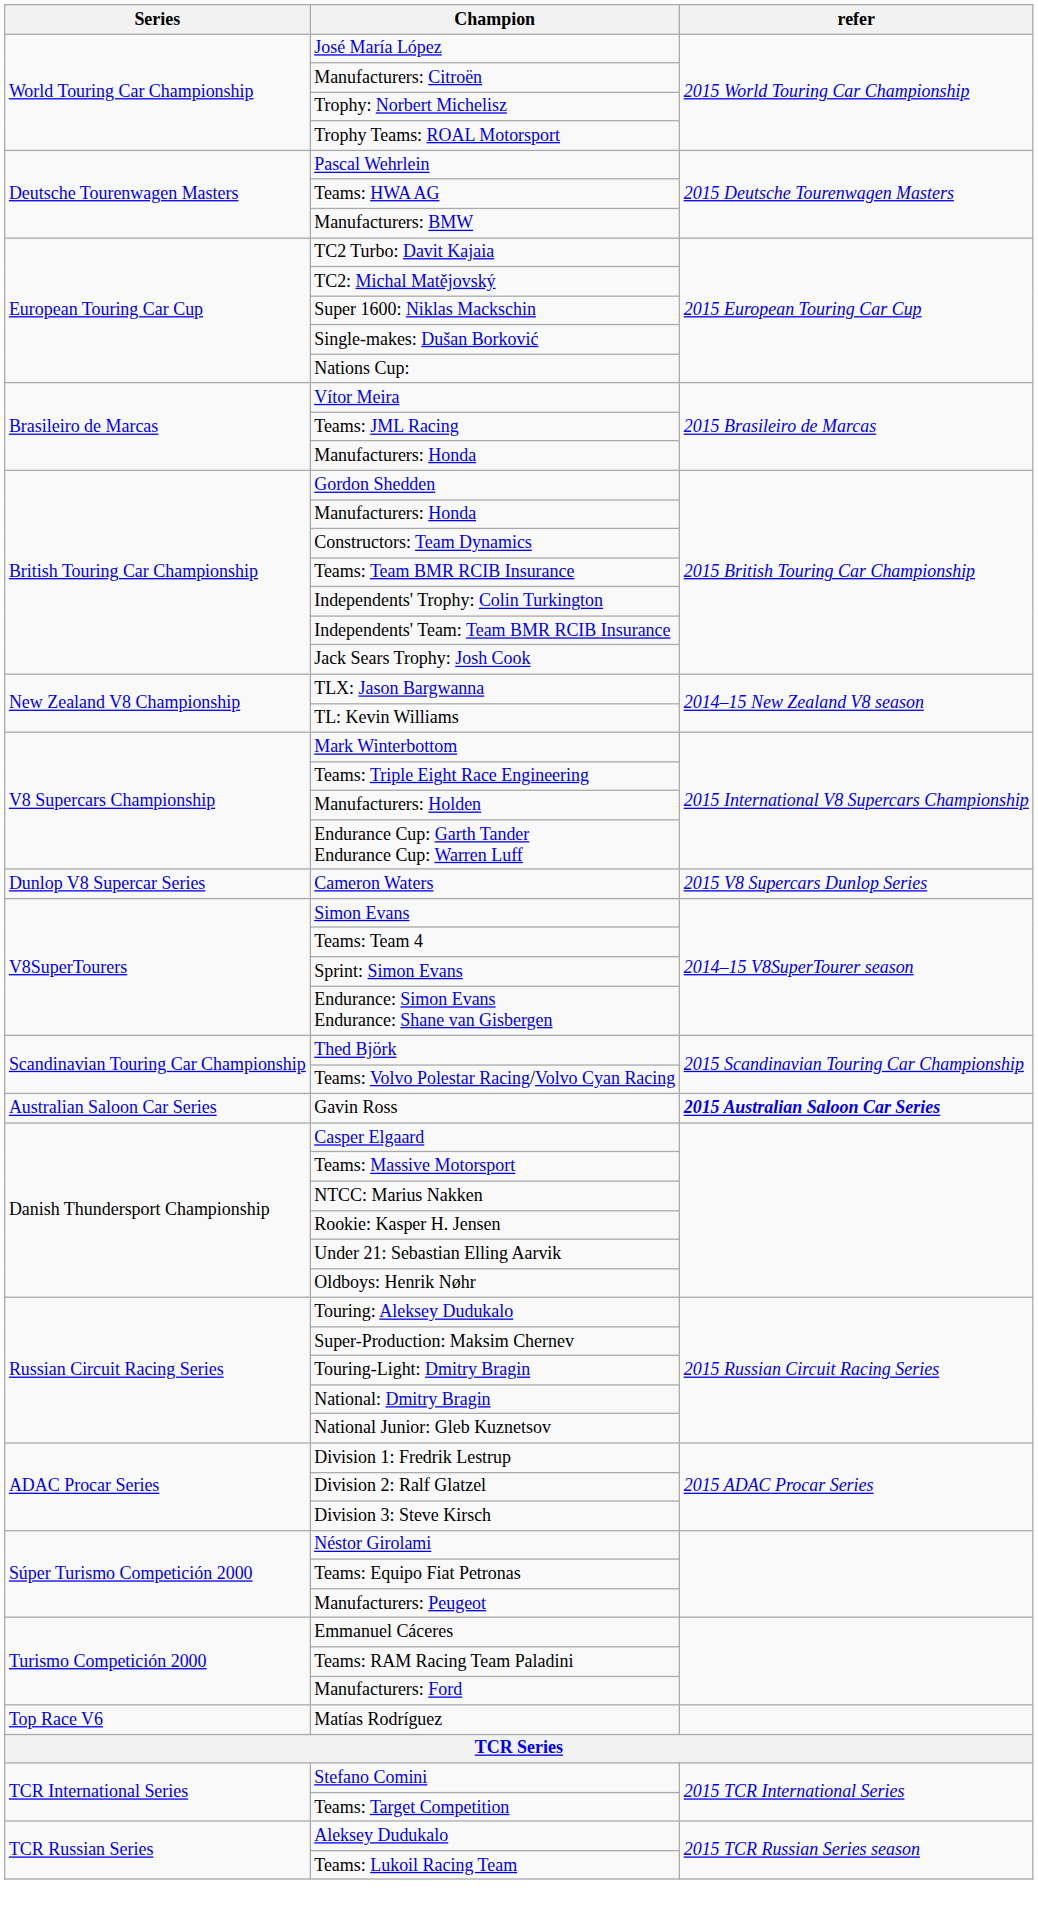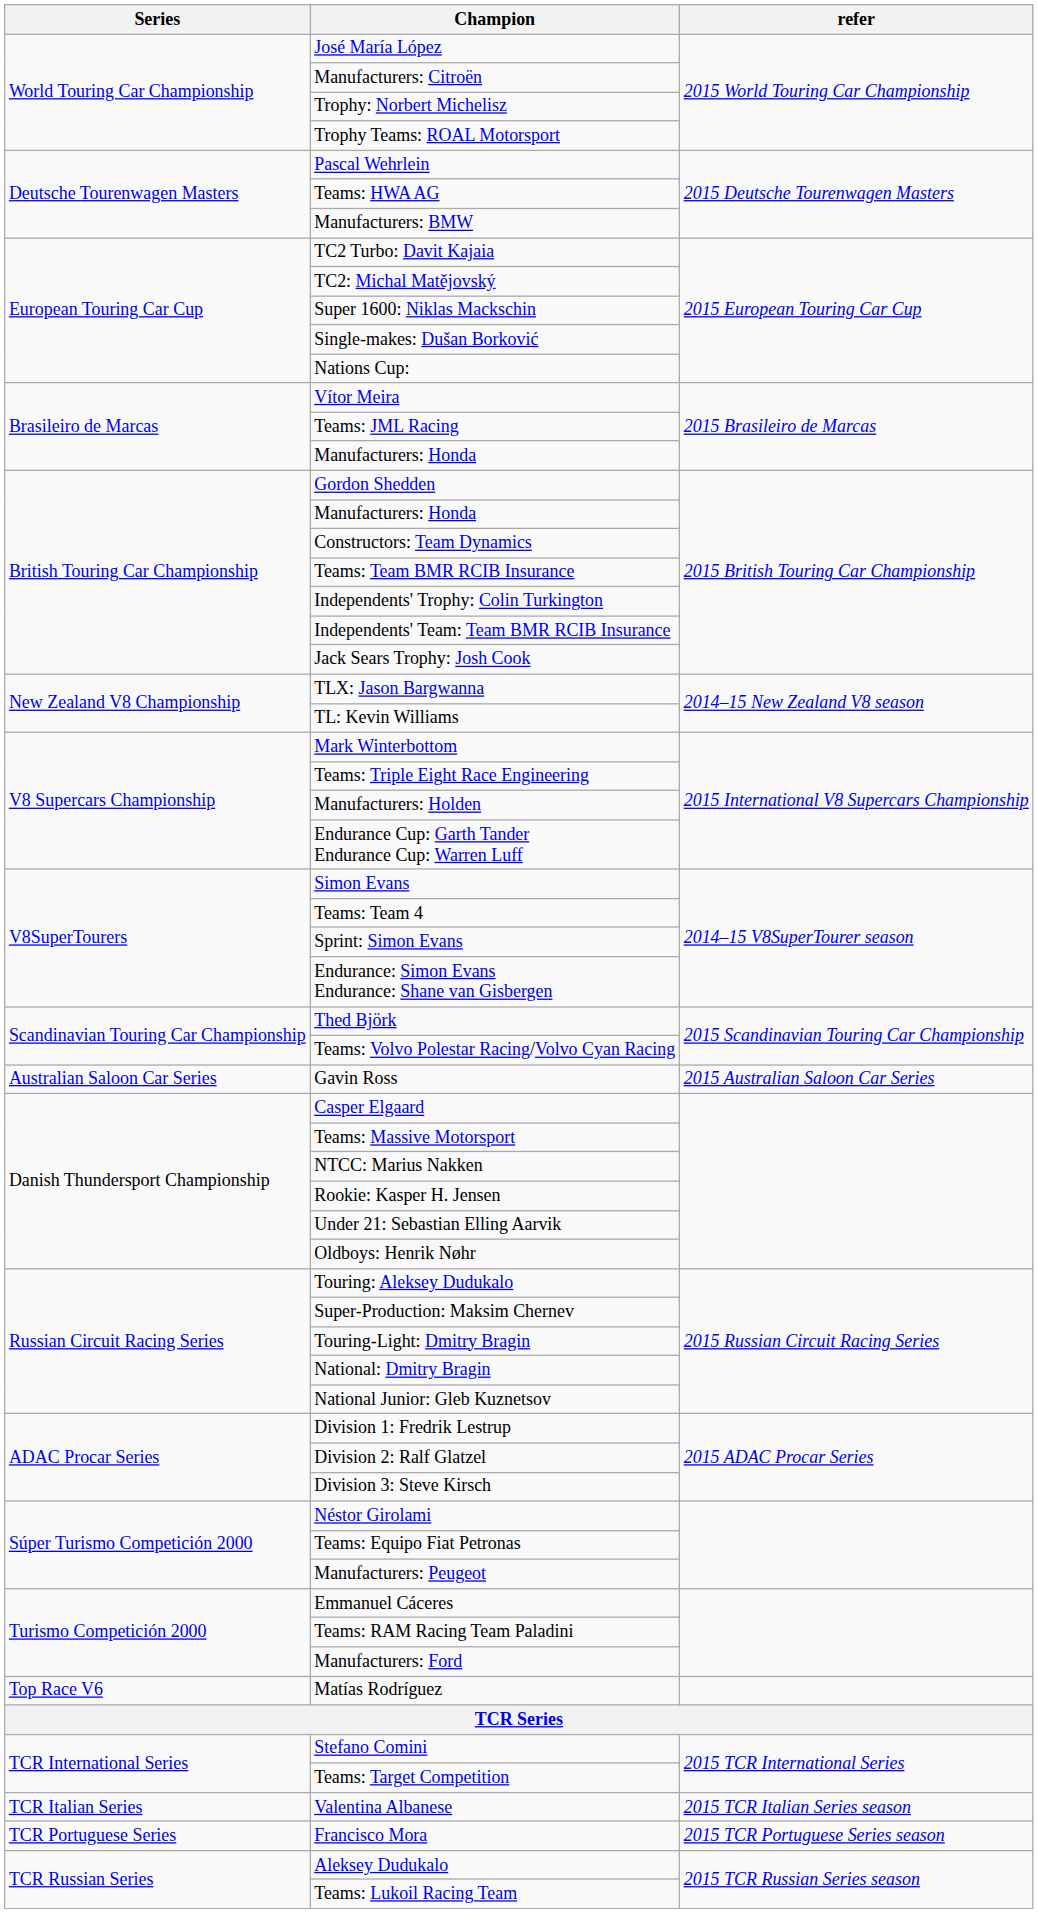- row: Dunlop V8 Supercar Series | Cameron Waters | 2015 V8 Supercars Dunlop Series
Gavin Ross | refer: bold -> normal
+ row: TCR Italian Series | Valentina Albanese | 2015 TCR Italian Series season
+ row: TCR Portuguese Series | Francisco Mora | 2015 TCR Portuguese Series season
